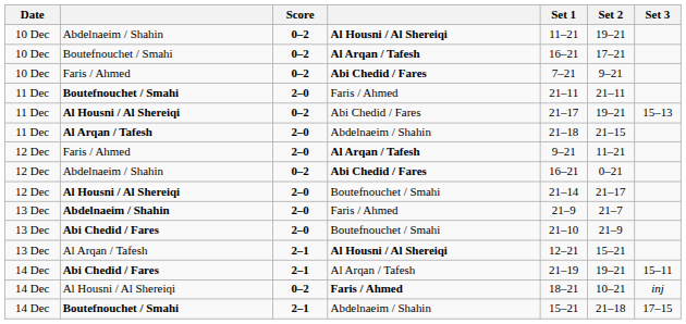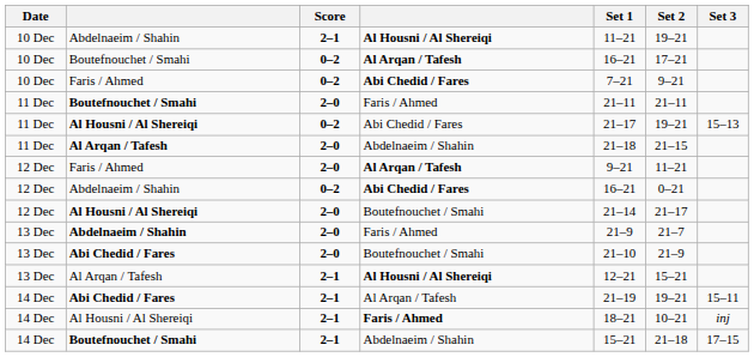Abdelnaeim / Shahin / Al Housni / Al Shereiqi | Score: 0–2 -> 2–1
Al Housni / Al Shereiqi / Faris / Ahmed | Score: 0–2 -> 2–1
